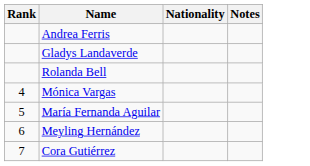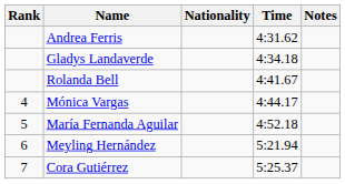+ column: Time | 4:31.62 | 4:34.18 | 4:41.67 | 4:44.17 | 4:52.18 | 5:21.94 | 5:25.37
